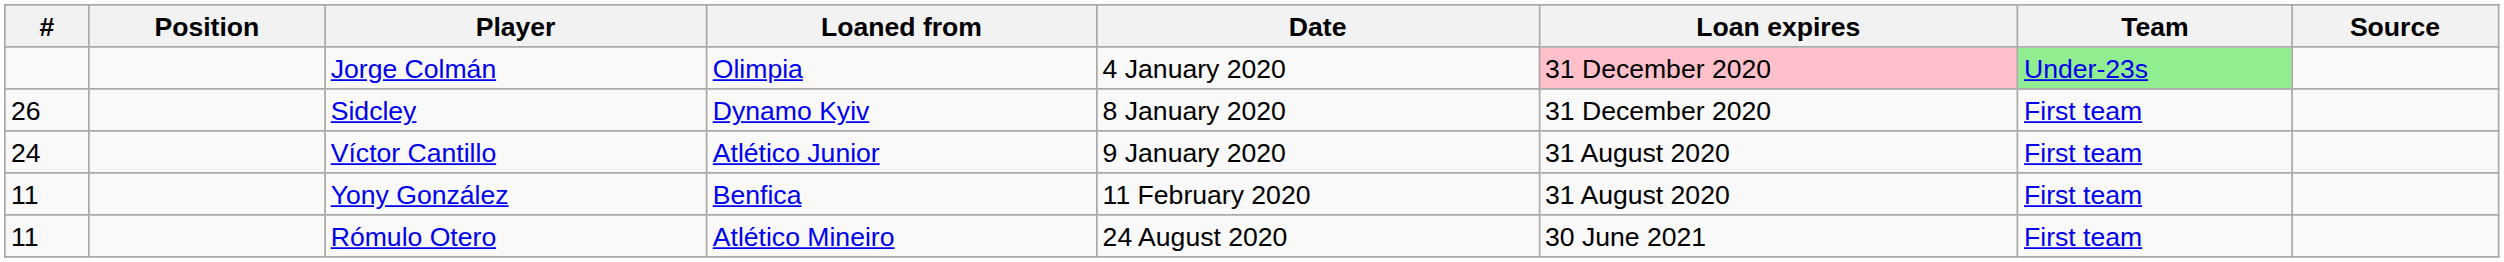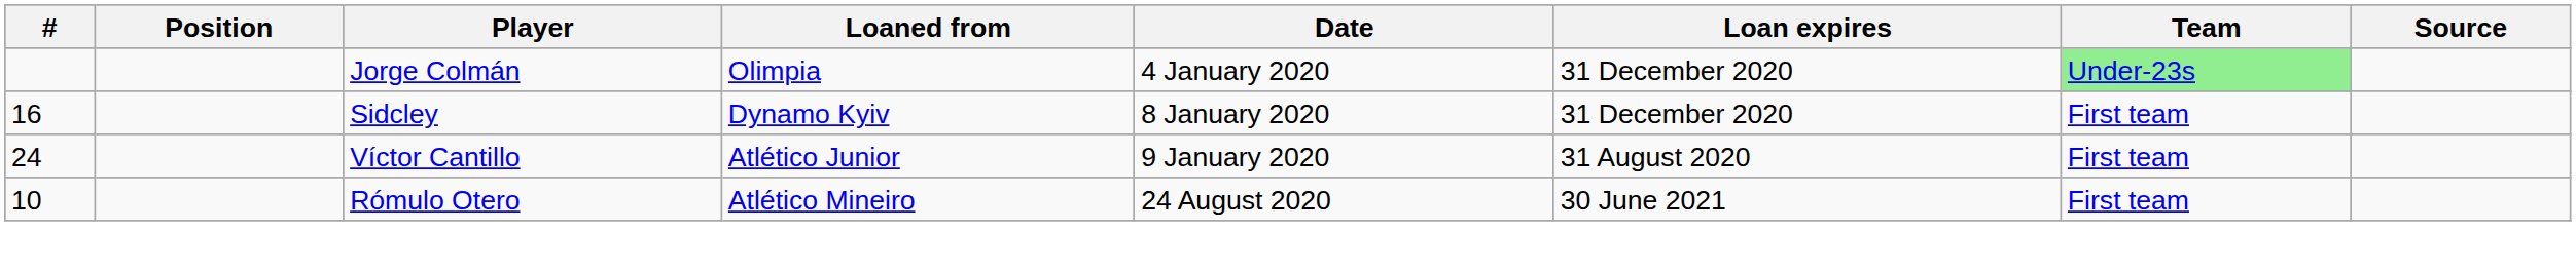Jorge Colmán | Loan expires: pink background -> no background
Sidcley | #: 26 -> 16
- row: 11 | Yony González | Benfica | 11 February 2020 | 31 August 2020 | First team
Rómulo Otero | #: 11 -> 10
